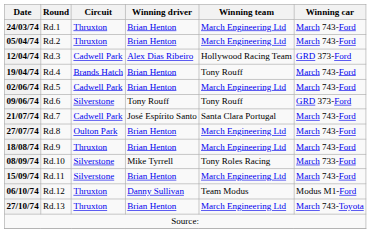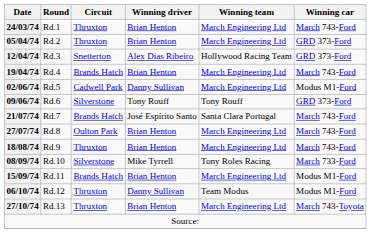05/04/74 | Winning car: March 743-Ford -> GRD 373-Ford
12/04/74 | Circuit: Cadwell Park -> Snetterton
19/04/74 | Winning team: Tony Rouff -> March Engineering Ltd
02/06/74 | Winning driver: Brian Henton -> Danny Sullivan
02/06/74 | Winning car: March 743-Ford -> Modus M1-Ford
21/07/74 | Circuit: Cadwell Park -> Brands Hatch
15/09/74 | Circuit: Silverstone -> Brands Hatch
15/09/74 | Winning car: March 743-Ford -> Modus M1-Ford
